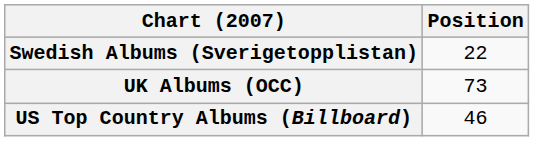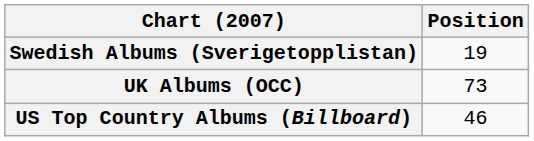Swedish Albums (Sverigetopplistan) | Position: 22 -> 19
